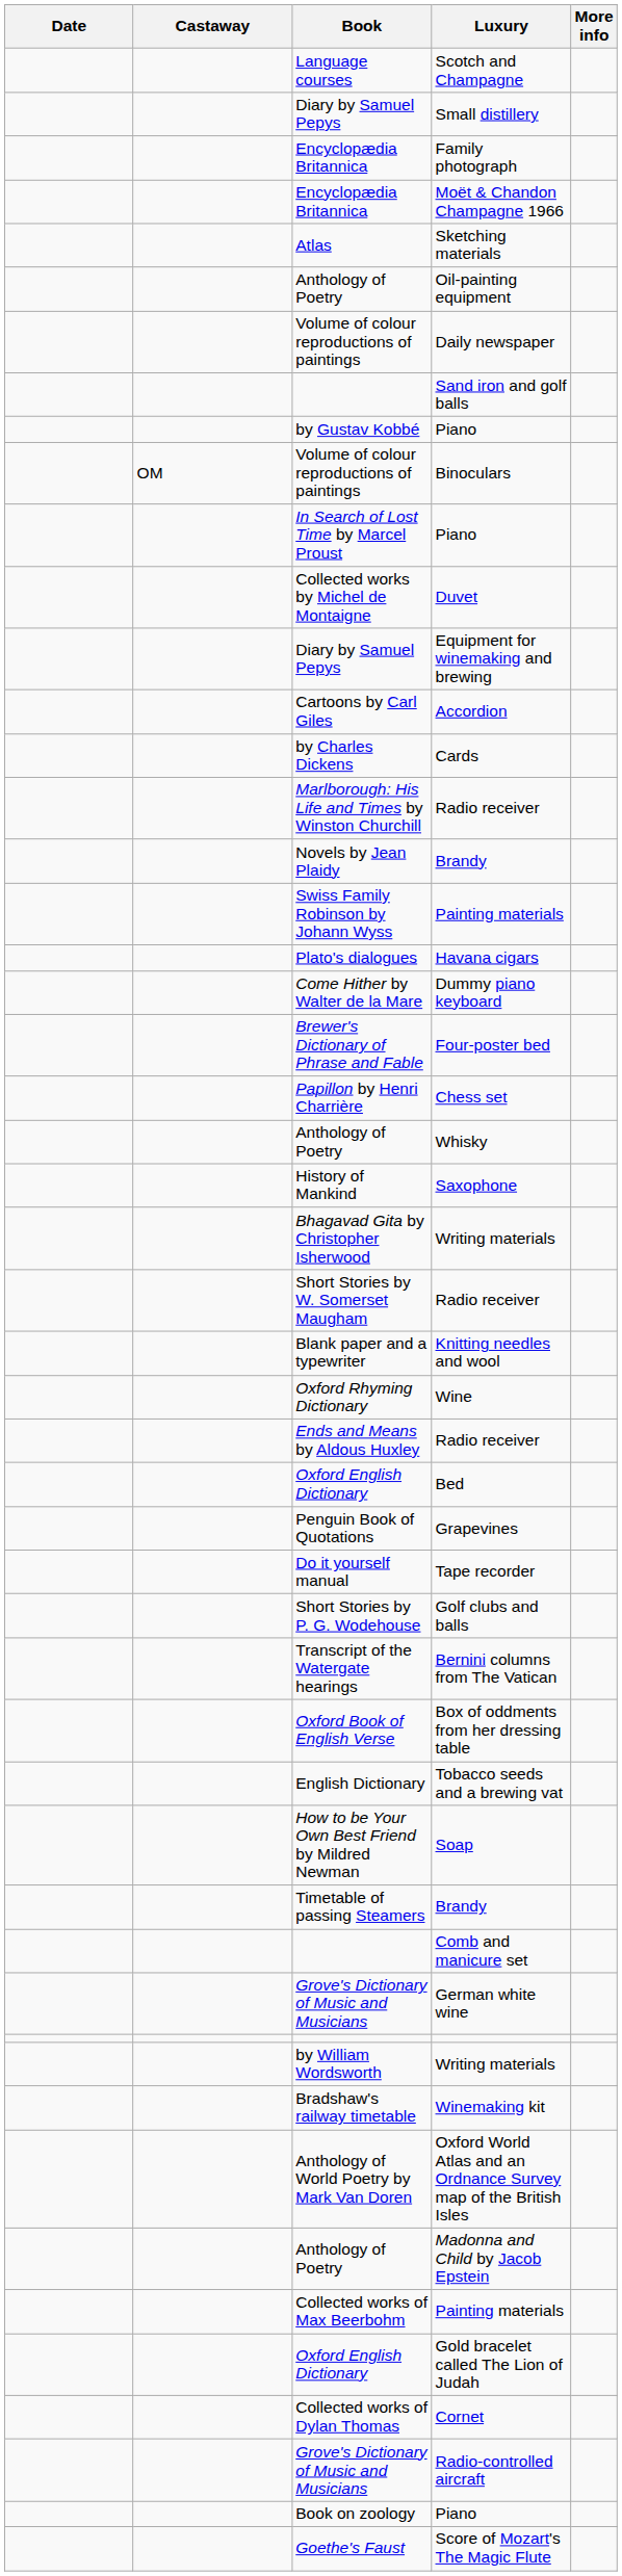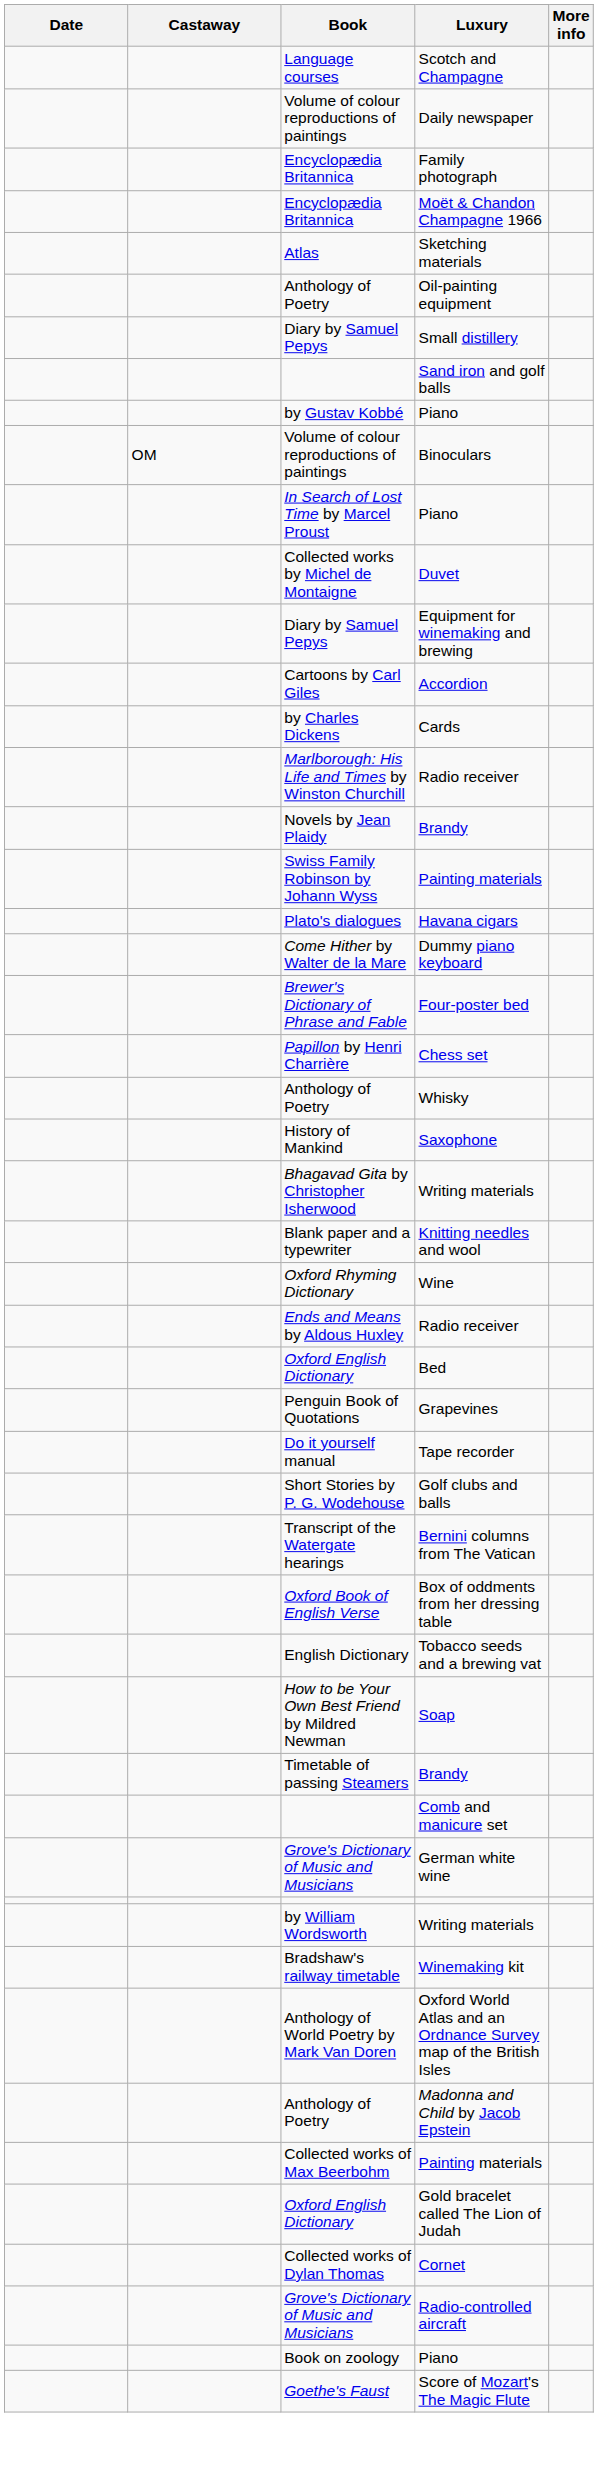rows swapped: Daily newspaper <-> Small distillery
- row: Short Stories by W. Somerset Maugham | Radio receiver
